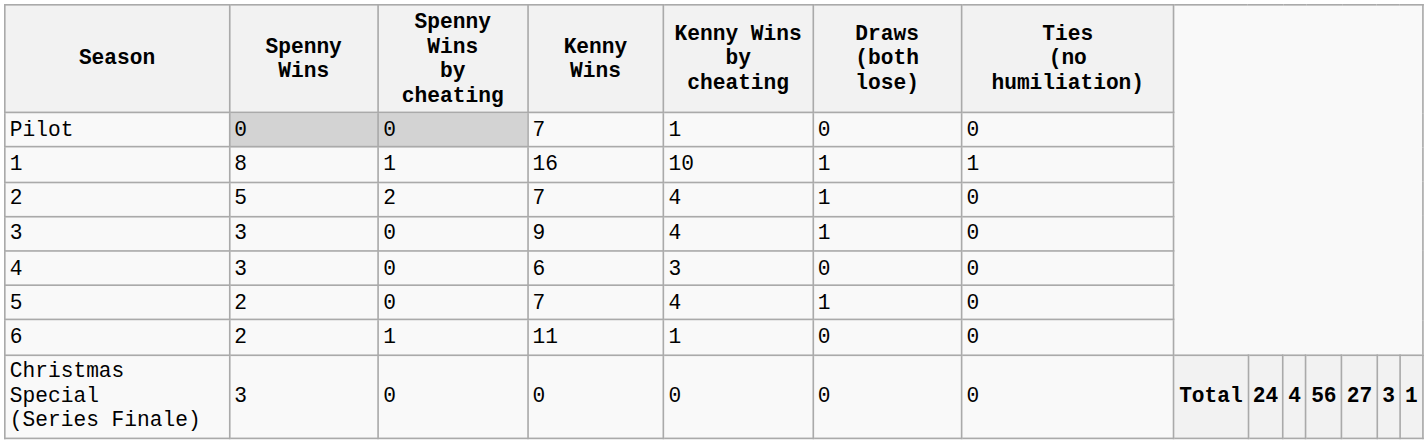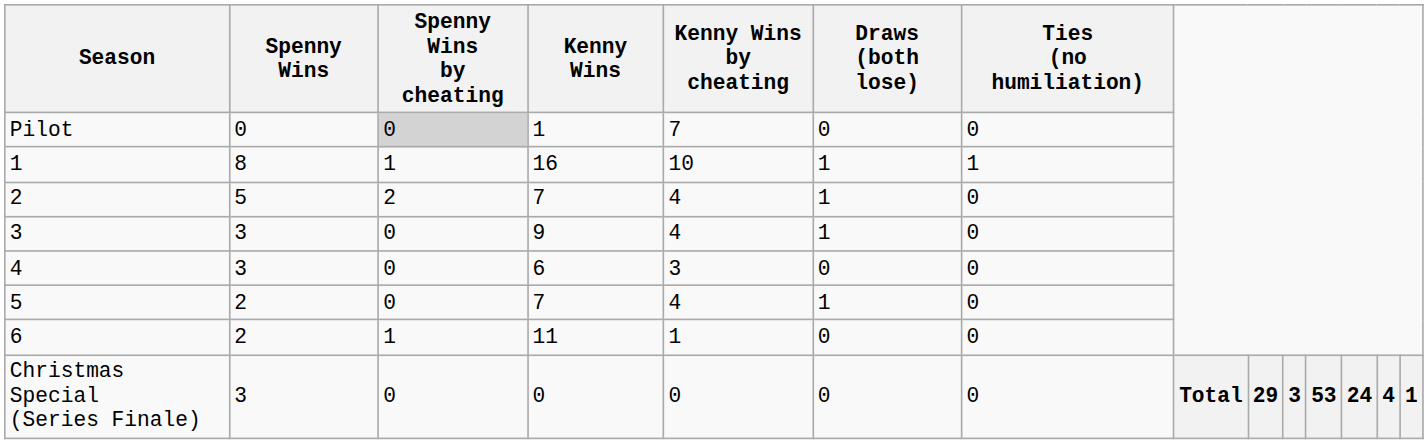Pilot | Spenny Wins: lightgrey background -> no background
Pilot | Kenny Wins: 7 -> 1
Pilot | Kenny Wins by cheating: 1 -> 7
Christmas Special (Series Finale) | column 9: 24 -> 29
Christmas Special (Series Finale) | column 10: 4 -> 3
Christmas Special (Series Finale) | column 11: 56 -> 53
Christmas Special (Series Finale) | column 12: 27 -> 24
Christmas Special (Series Finale) | column 13: 3 -> 4
